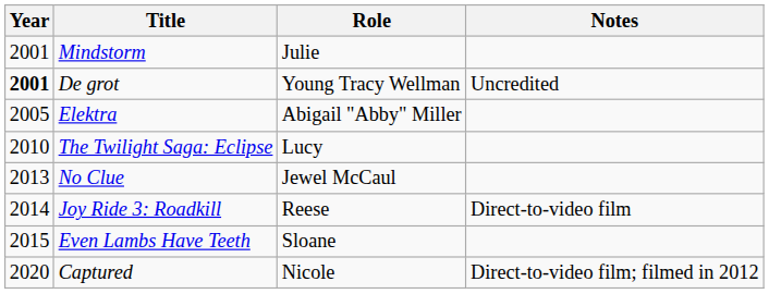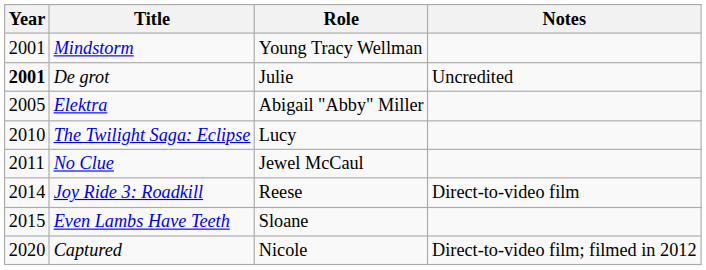Mindstorm | Role: Julie -> Young Tracy Wellman
De grot | Role: Young Tracy Wellman -> Julie
No Clue | Year: 2013 -> 2011
